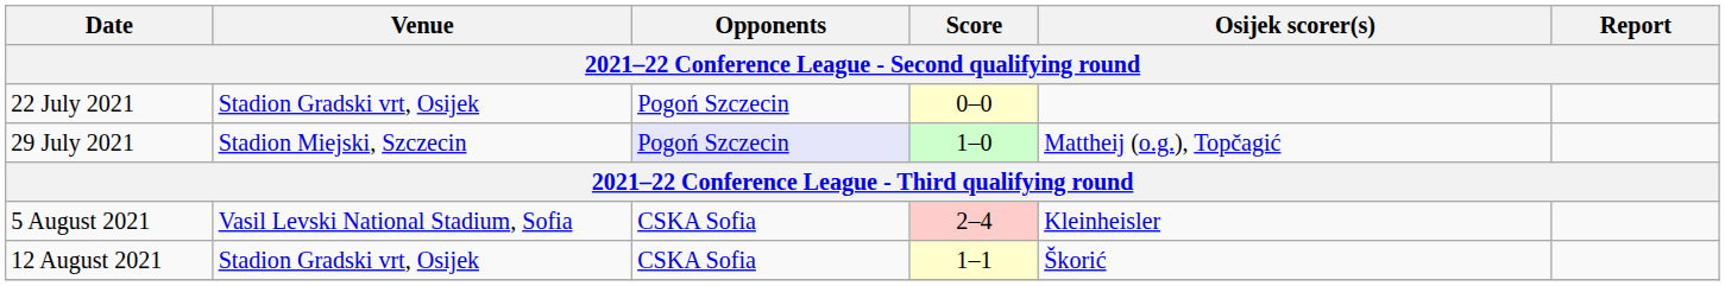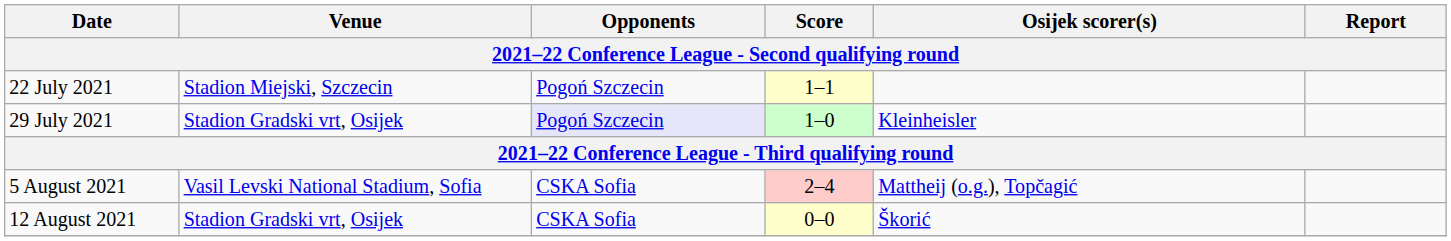22 July 2021 | Venue: Stadion Gradski vrt, Osijek -> Stadion Miejski, Szczecin
22 July 2021 | Score: 0–0 -> 1–1
29 July 2021 | Venue: Stadion Miejski, Szczecin -> Stadion Gradski vrt, Osijek
29 July 2021 | Osijek scorer(s): Mattheij (o.g.), Topčagić -> Kleinheisler
5 August 2021 | Osijek scorer(s): Kleinheisler -> Mattheij (o.g.), Topčagić
12 August 2021 | Score: 1–1 -> 0–0
